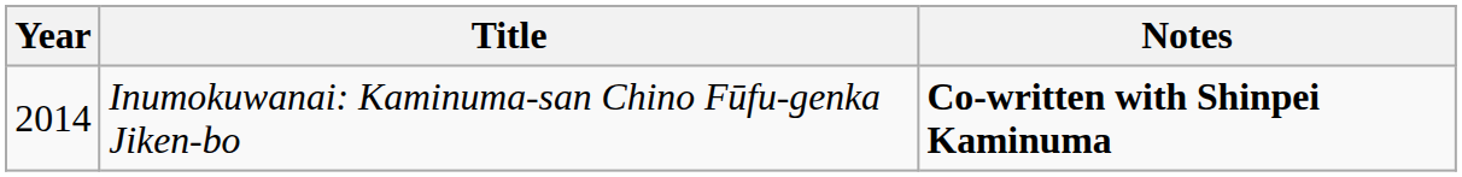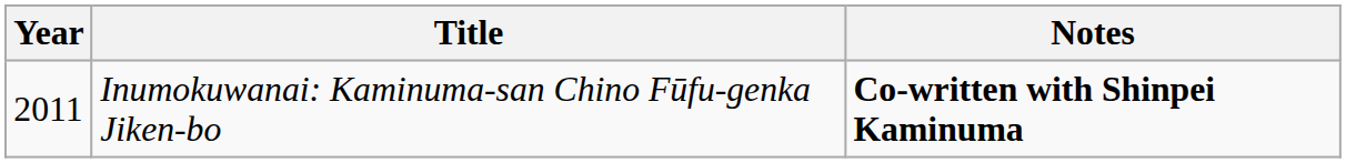Inumokuwanai: Kaminuma-san Chino Fūfu-genka Jiken-bo | Year: 2014 -> 2011
